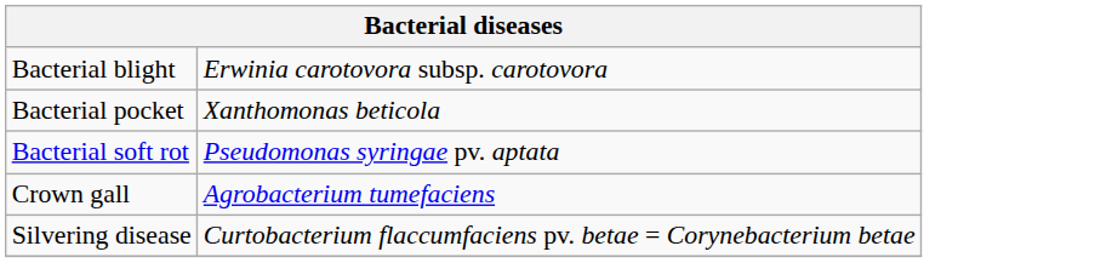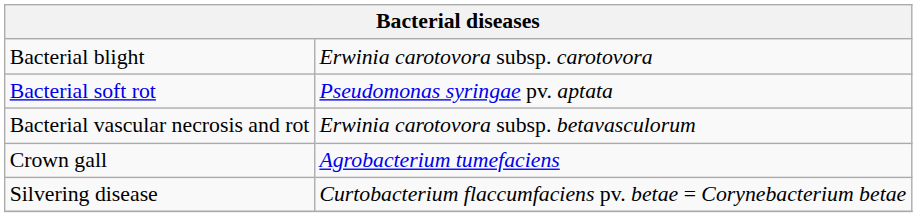- row: Bacterial pocket | Xanthomonas beticola
+ row: Bacterial vascular necrosis and rot | Erwinia carotovora subsp. betavasculorum
